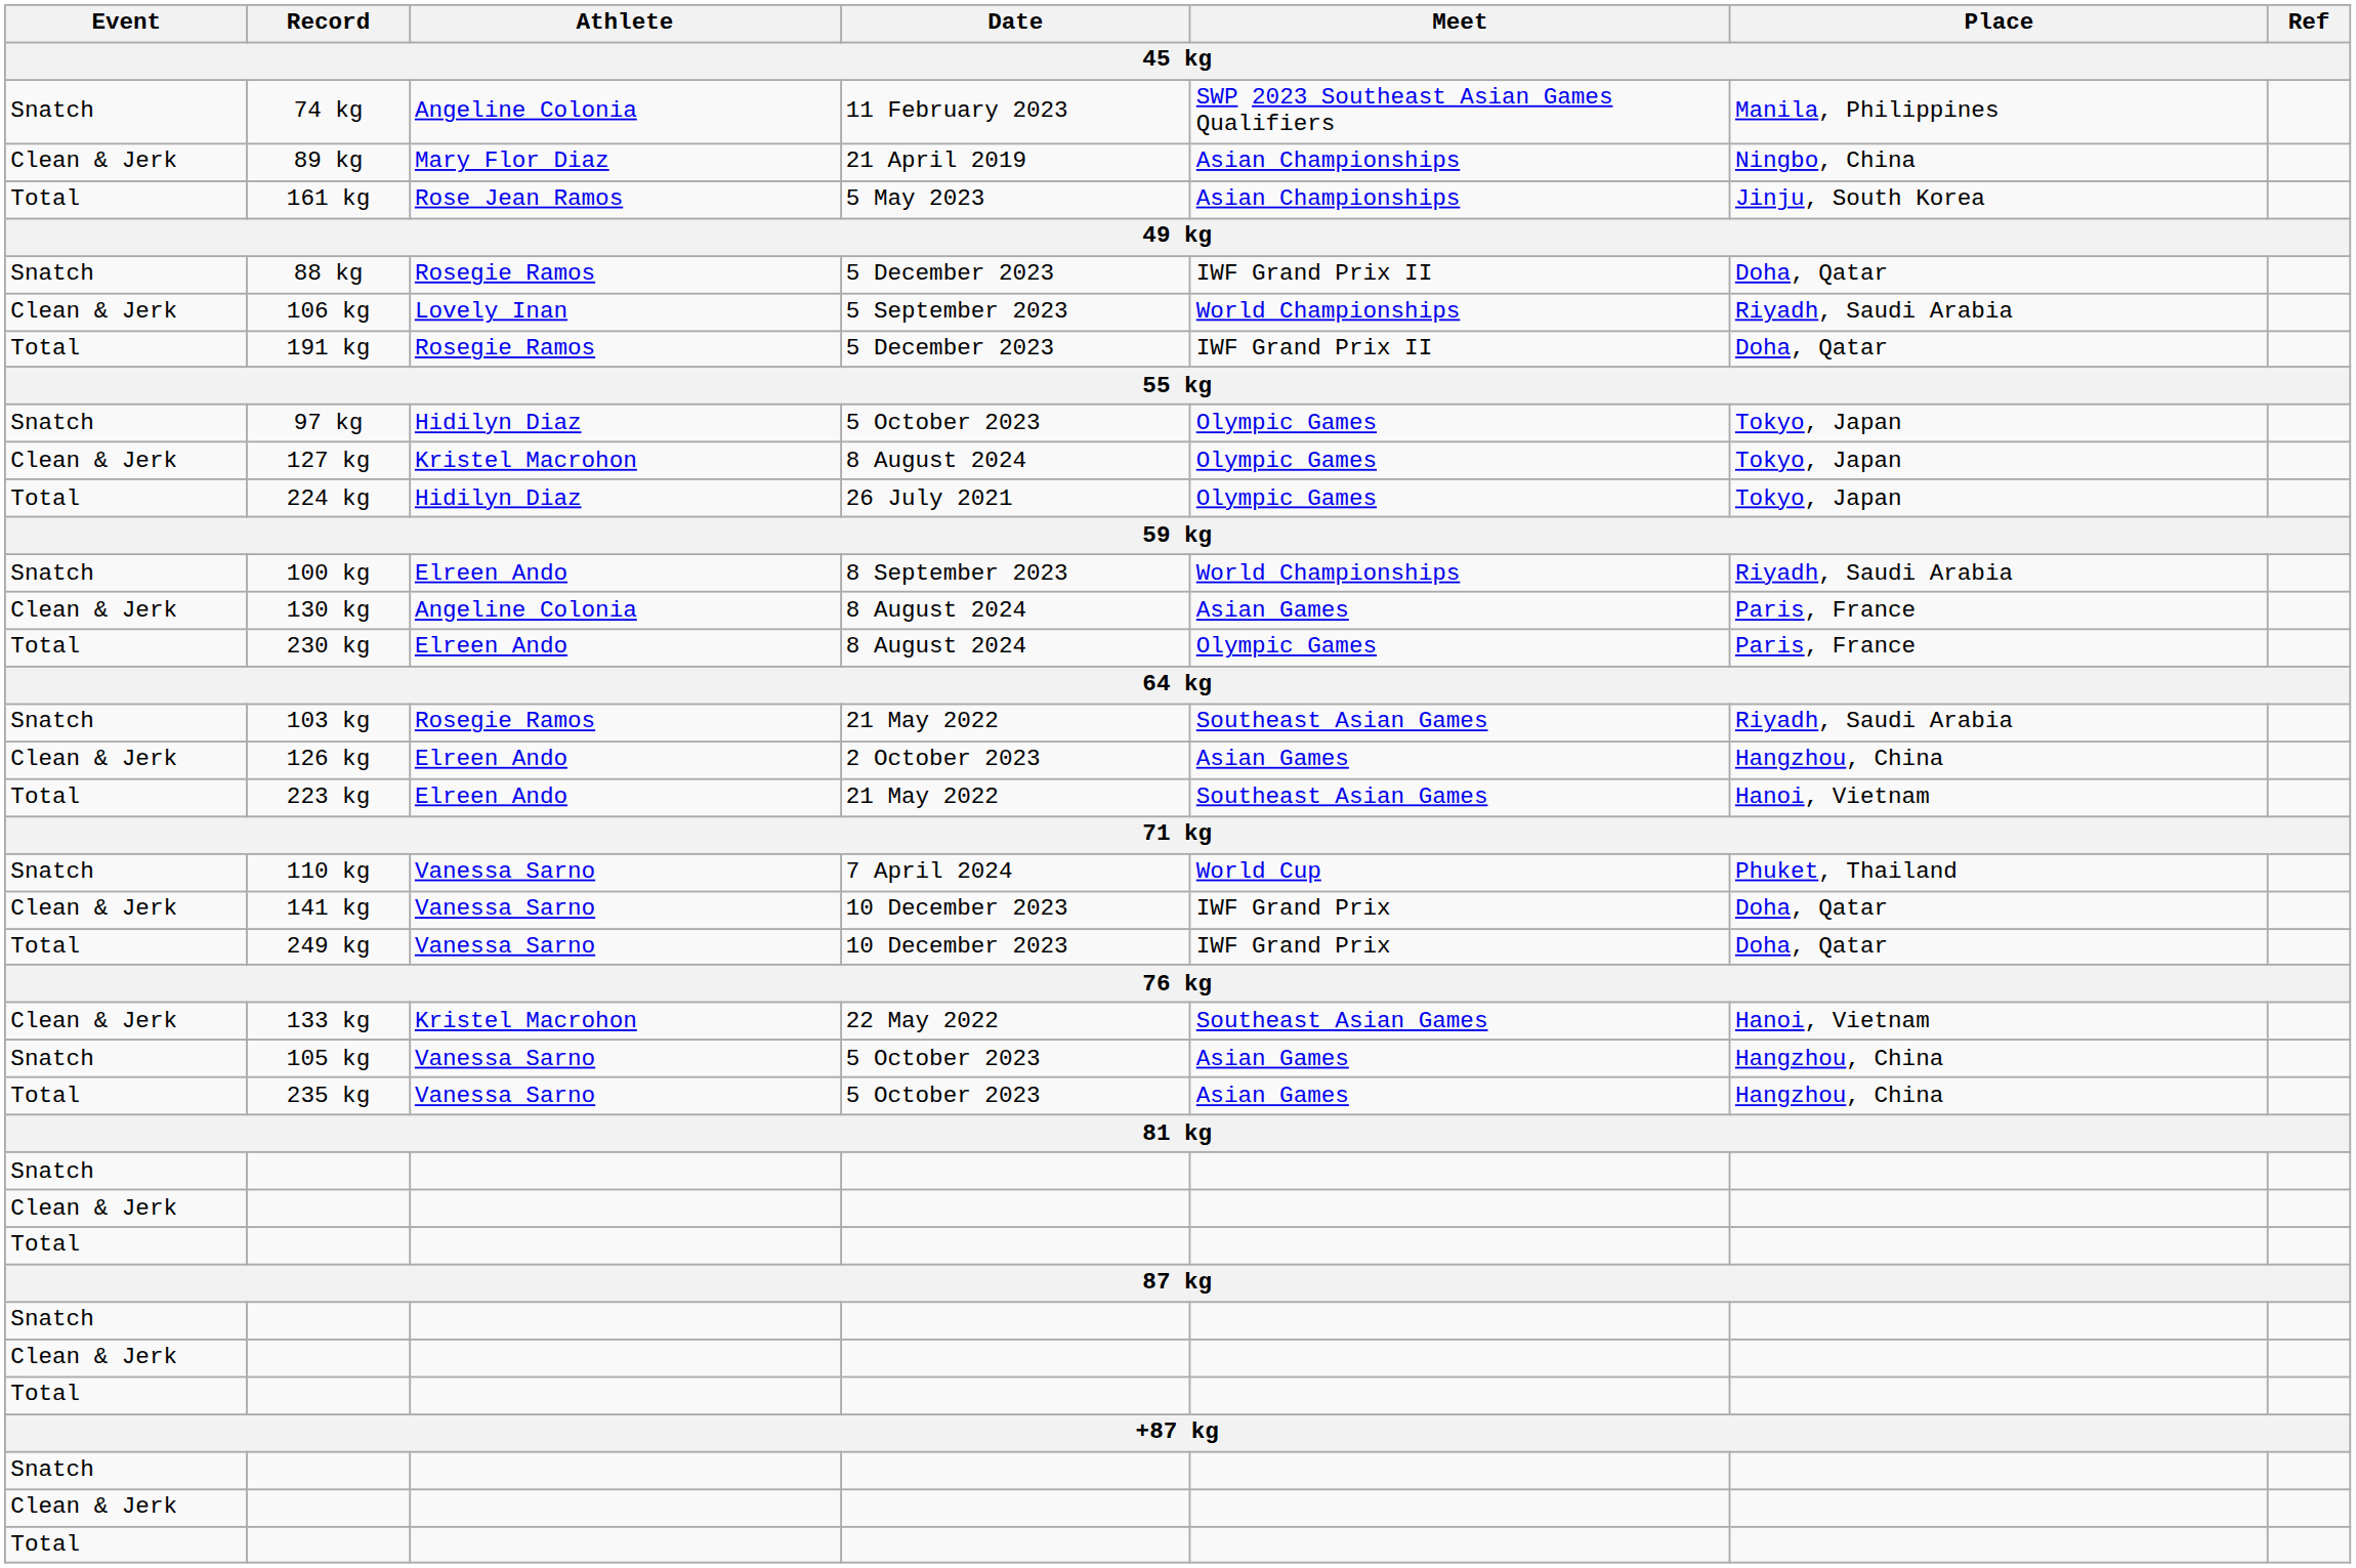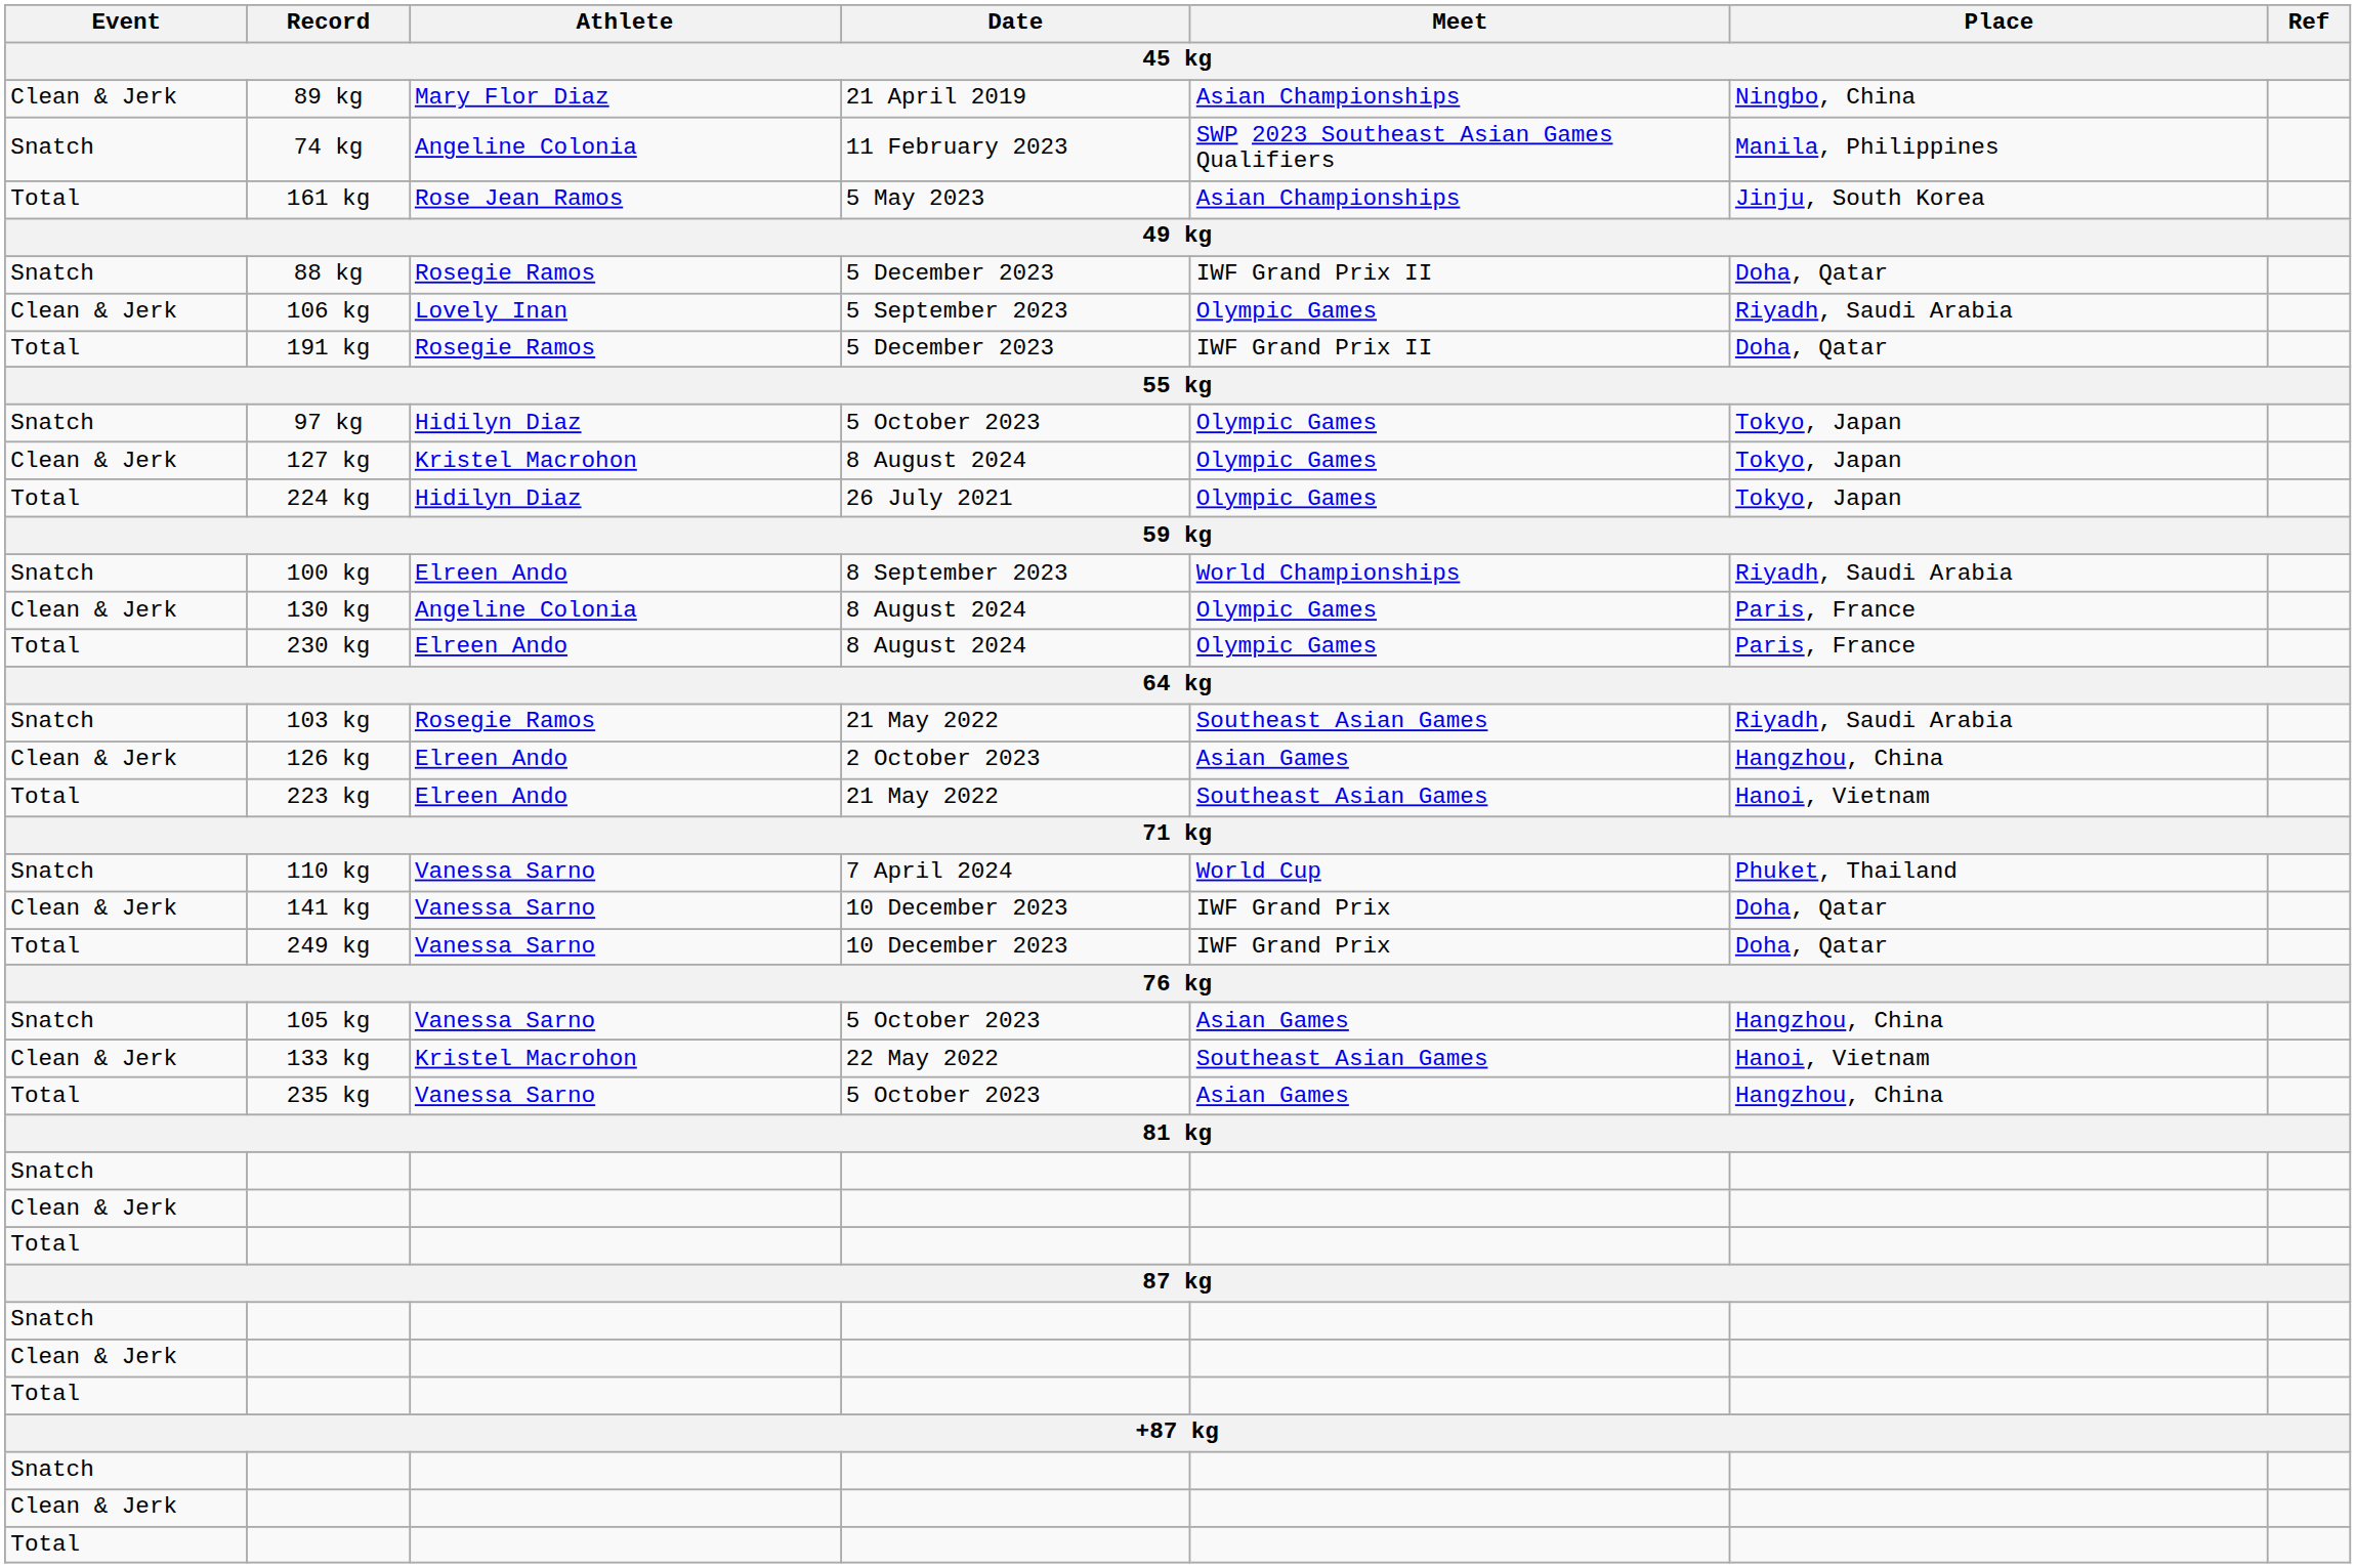rows swapped: 74 kg <-> 89 kg
106 kg | Meet: World Championships -> Olympic Games
130 kg | Meet: Asian Games -> Olympic Games
rows swapped: 105 kg <-> 133 kg
